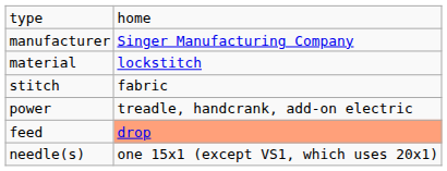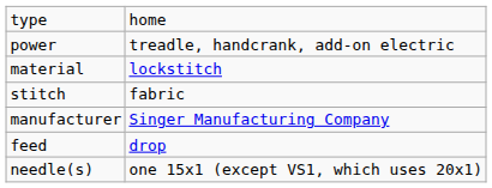rows swapped: manufacturer <-> power
feed | column 2: lightsalmon background -> no background
